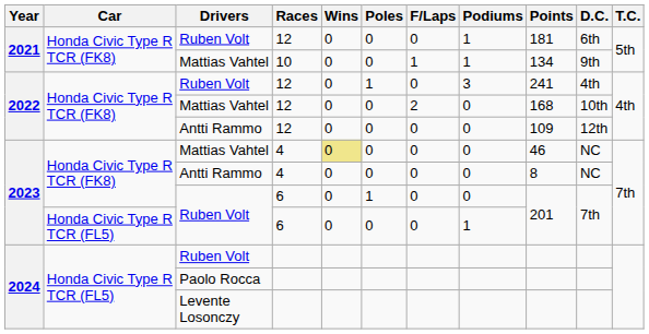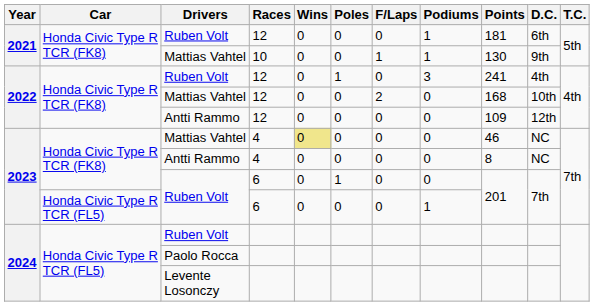2021 / Mattias Vahtel | Points: 134 -> 130
